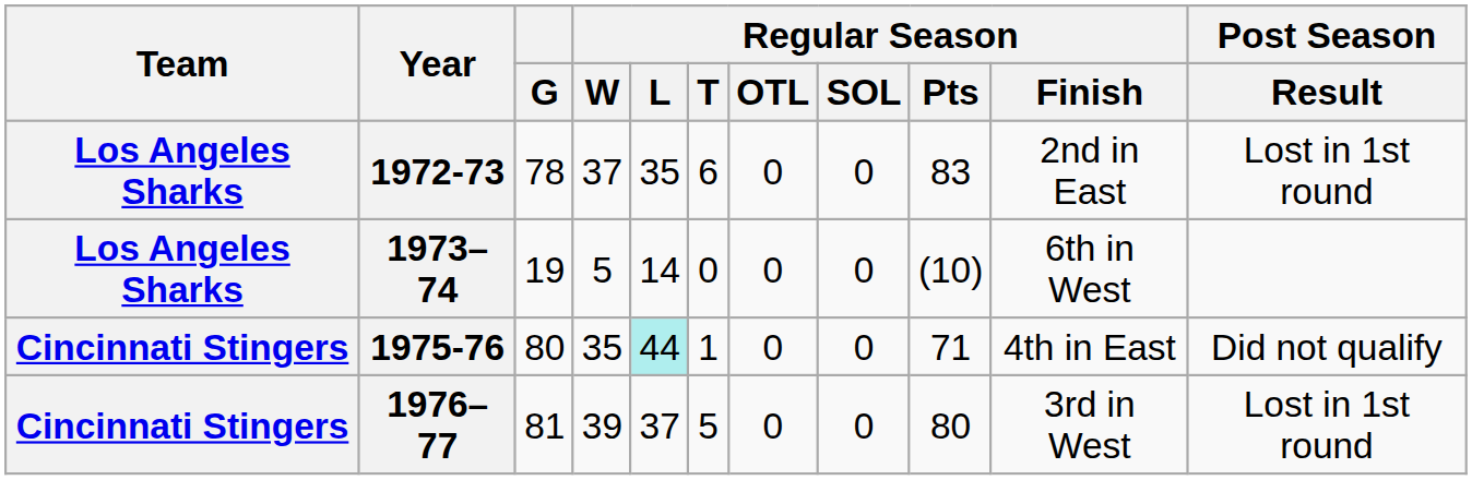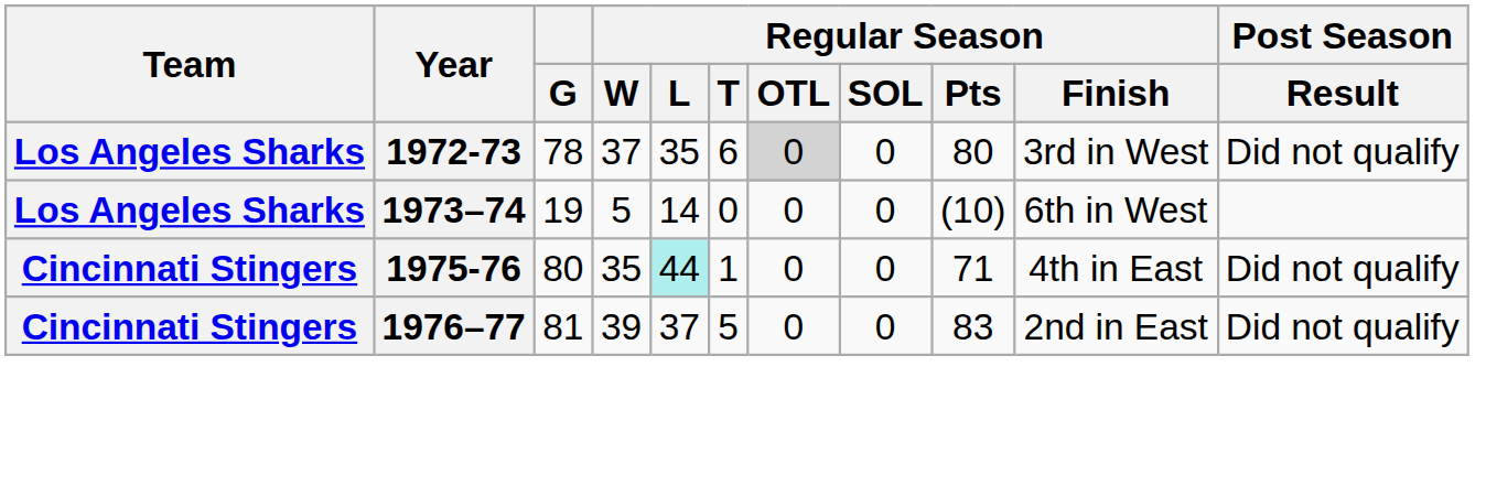1972-73 | Regular Season / OTL: no background -> lightgrey background
1972-73 | Regular Season / Pts: 83 -> 80
1972-73 | Regular Season / Finish: 2nd in East -> 3rd in West
1972-73 | Post Season / Result: Lost in 1st round -> Did not qualify
1976–77 | Regular Season / Pts: 80 -> 83
1976–77 | Regular Season / Finish: 3rd in West -> 2nd in East
1976–77 | Post Season / Result: Lost in 1st round -> Did not qualify
